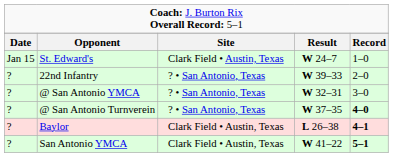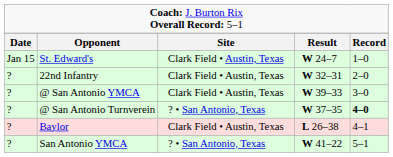22nd Infantry | column 3: ? • San Antonio, Texas -> Clark Field • Austin, Texas
22nd Infantry | column 4: W 39–33 -> W 32–31
@ San Antonio YMCA | column 3: ? • San Antonio, Texas -> Clark Field • Austin, Texas
@ San Antonio YMCA | column 4: W 32–31 -> W 39–33
Baylor | column 5: bold -> normal
San Antonio YMCA | column 3: Clark Field • Austin, Texas -> ? • San Antonio, Texas
San Antonio YMCA | column 5: bold -> normal
